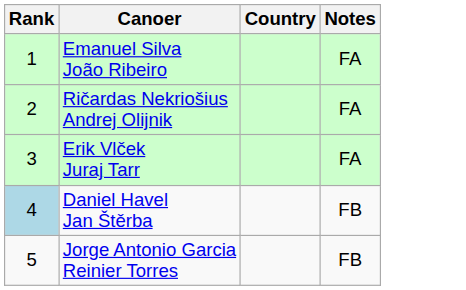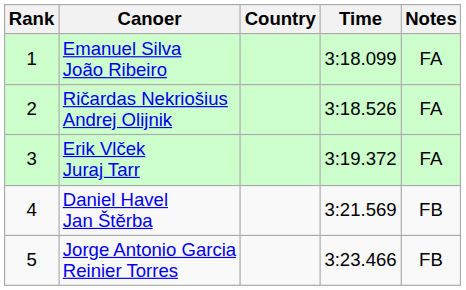+ column: Time | 3:18.099 | 3:18.526 | 3:19.372 | 3:21.569 | 3:23.466
Daniel Havel Jan Štěrba | Rank: lightblue background -> no background
